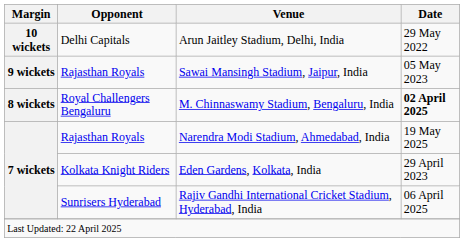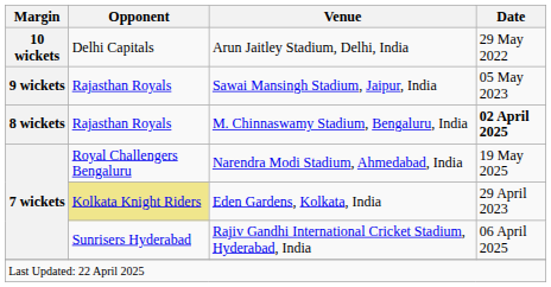M. Chinnaswamy Stadium, Bengaluru, India | Opponent: Royal Challengers Bengaluru -> Rajasthan Royals
Narendra Modi Stadium, Ahmedabad, India | Opponent: Rajasthan Royals -> Royal Challengers Bengaluru
Eden Gardens, Kolkata, India | Opponent: no background -> khaki background
